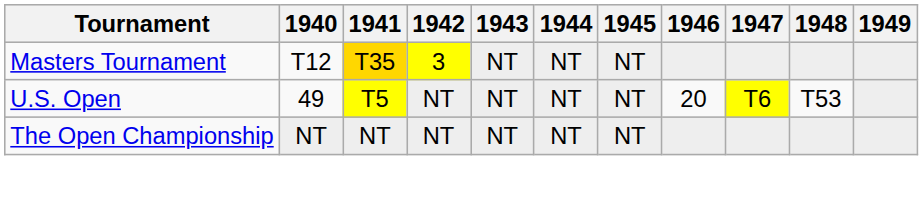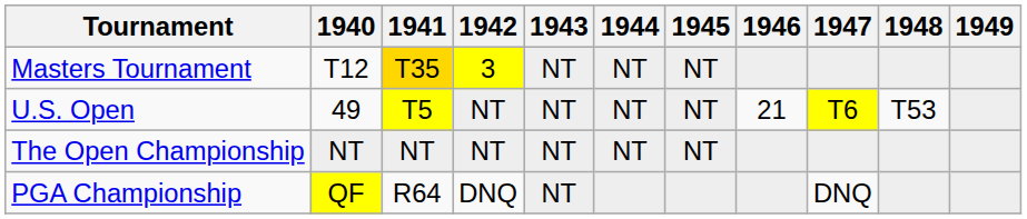U.S. Open | 1946: 20 -> 21
+ row: PGA Championship | QF | R64 | DNQ | NT | DNQ
